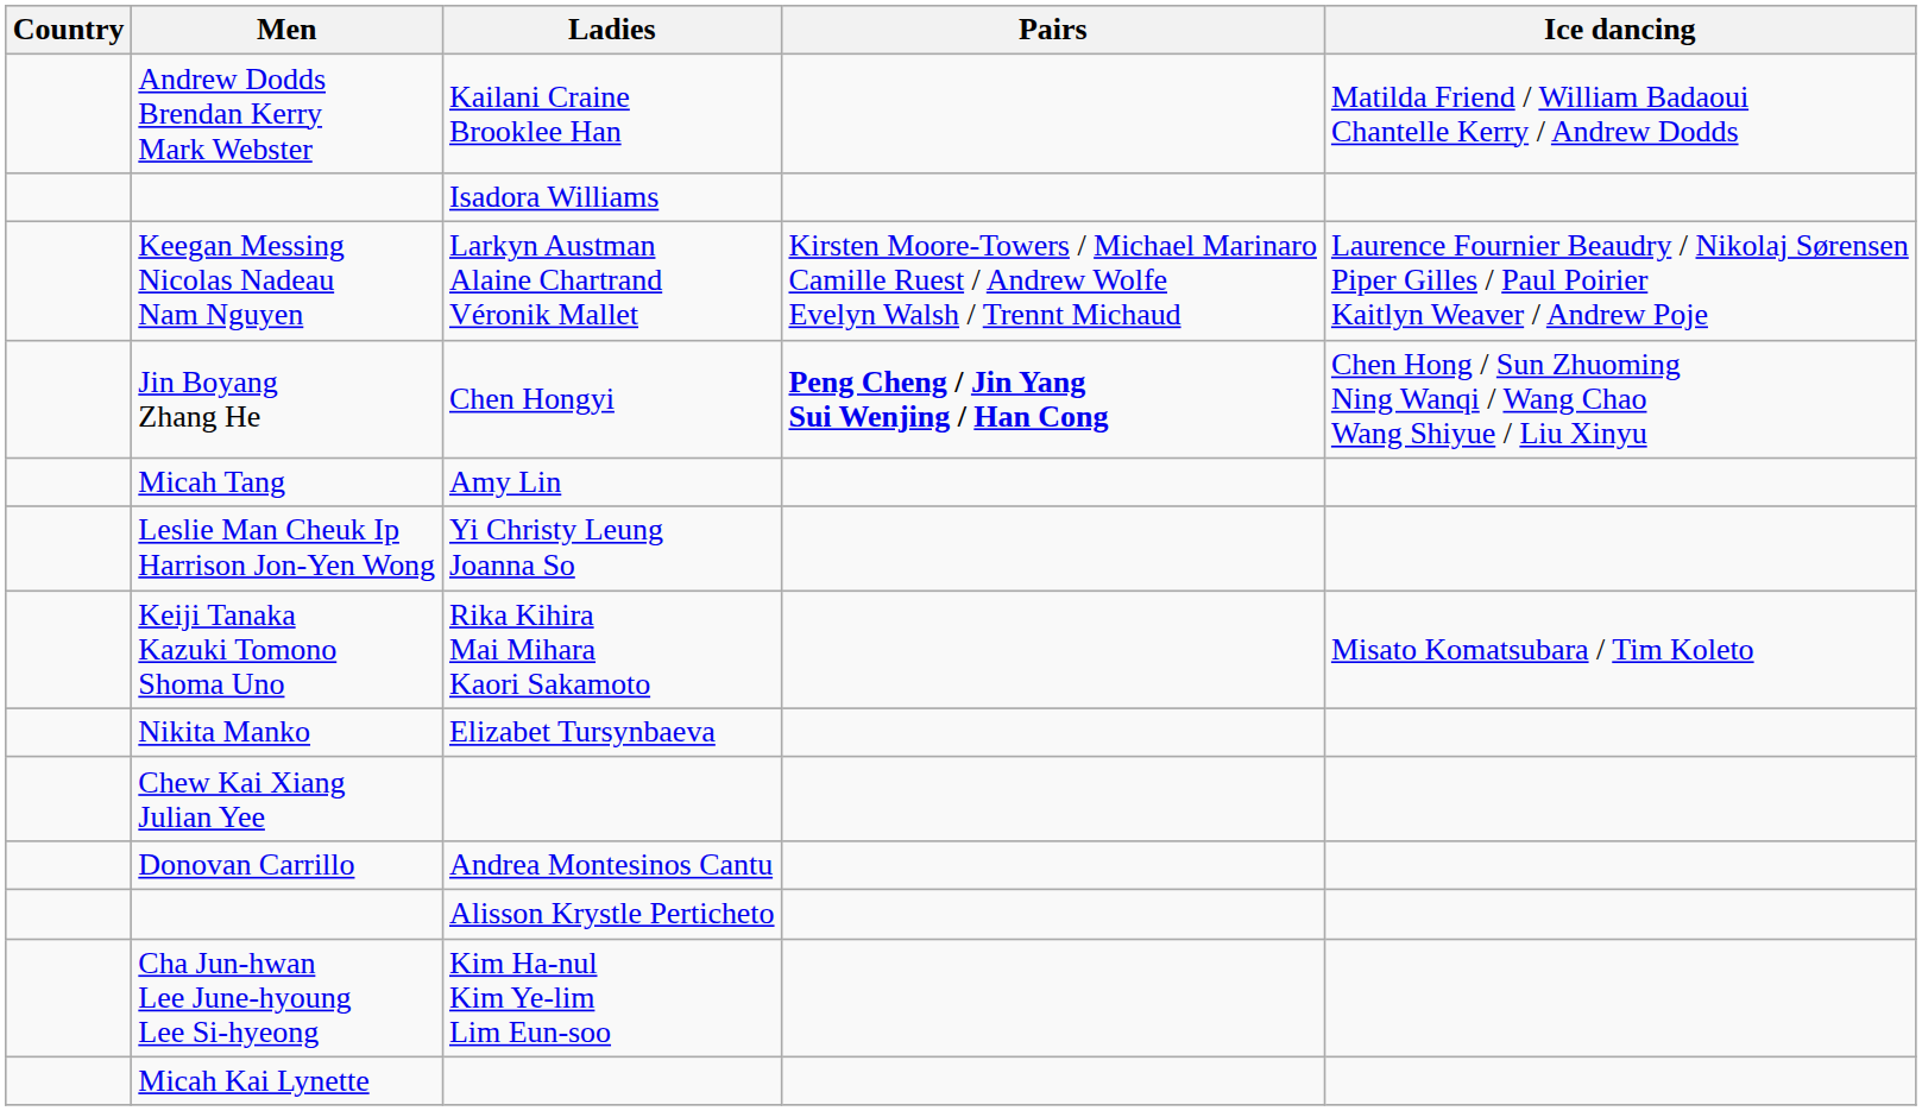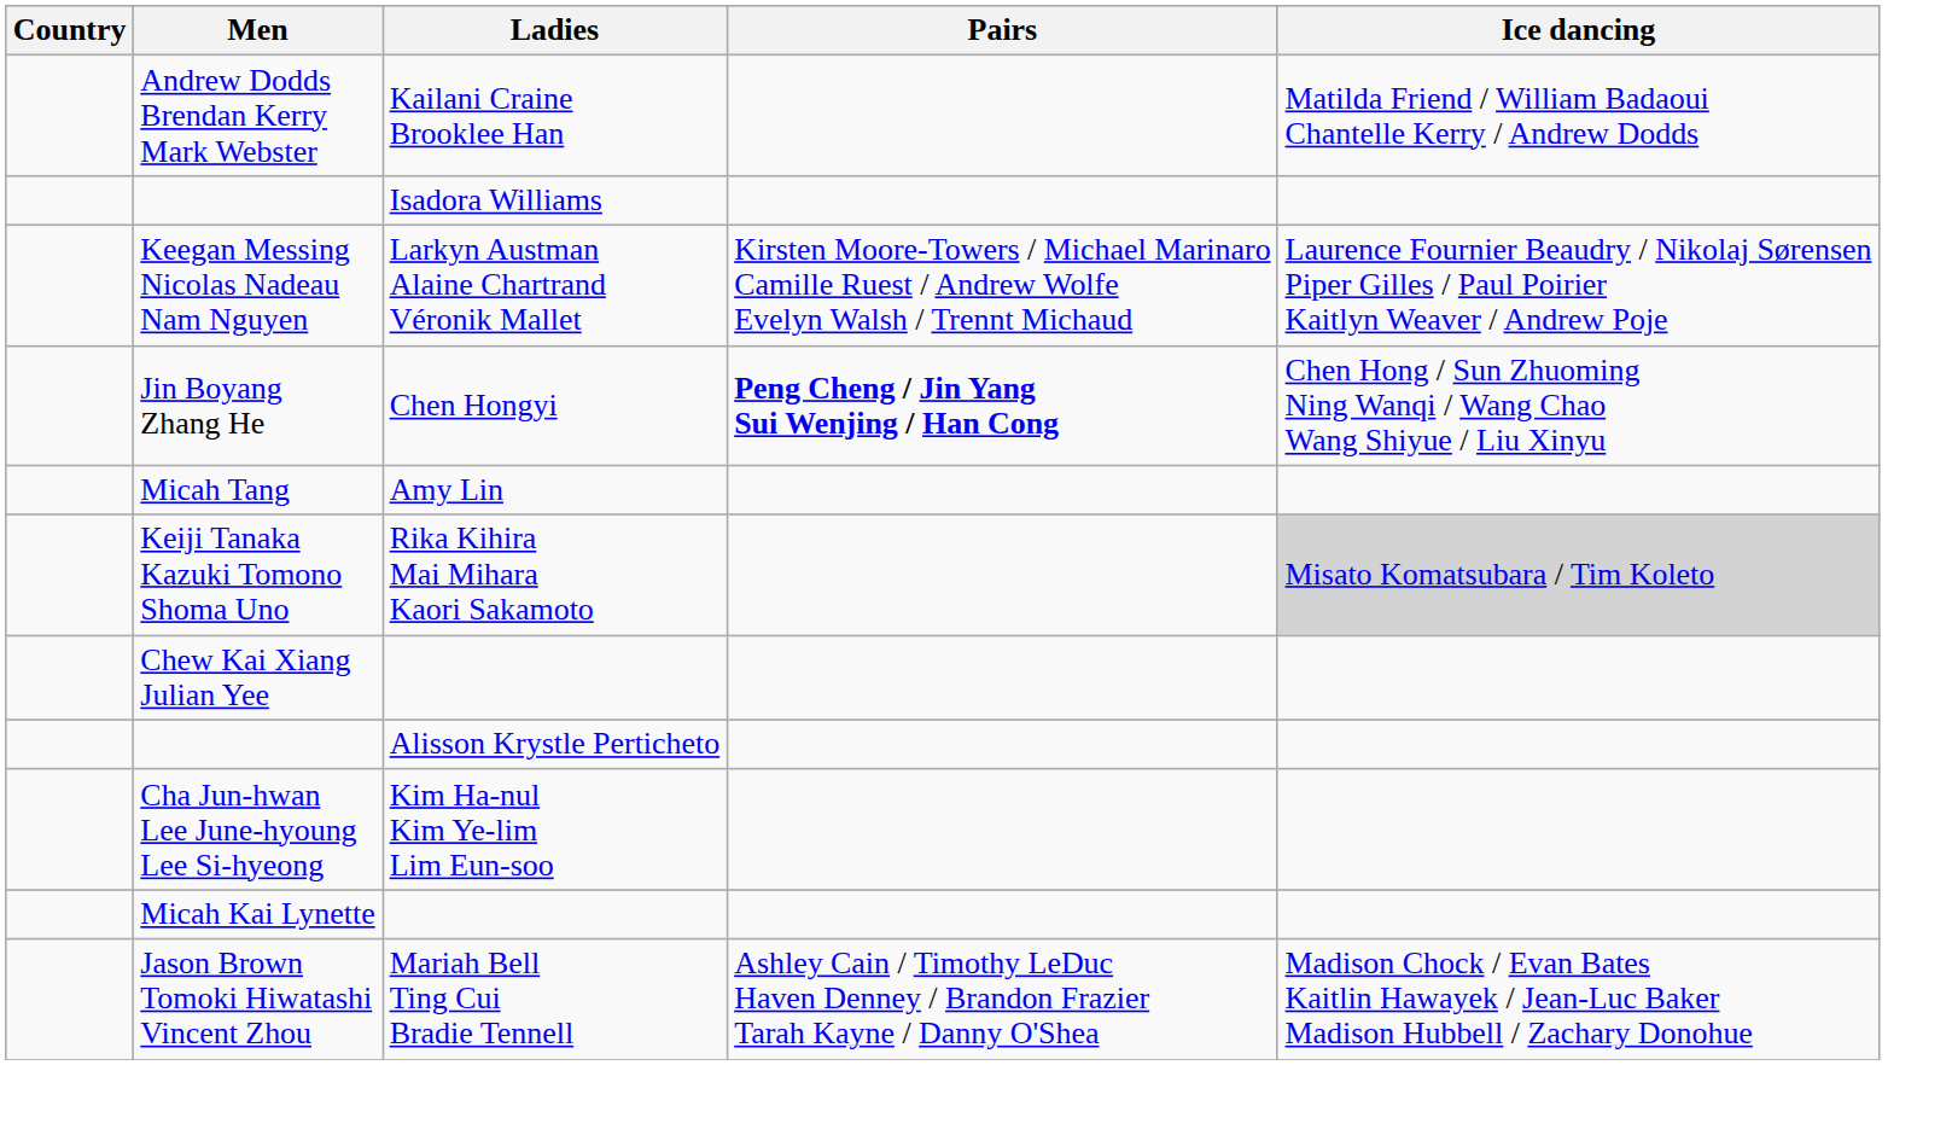- row: Leslie Man Cheuk Ip Harrison Jon-Yen Wong | Yi Christy Leung Joanna So
Keiji Tanaka Kazuki Tomono Shoma Uno | Ice dancing: no background -> lightgrey background
- row: Nikita Manko | Elizabet Tursynbaeva
- row: Donovan Carrillo | Andrea Montesinos Cantu
+ row: Jason Brown Tomoki Hiwatashi Vincent Zhou | Mariah Bell Ting Cui Bradie Tennell | Ashley Cain / Timothy LeDuc Haven Denney / Brandon Frazier Tarah Kayne / Danny O'Shea | Madison Chock / Evan Bates Kaitlin Hawayek / Jean-Luc Baker Madison Hubbell / Zachary Donohue
